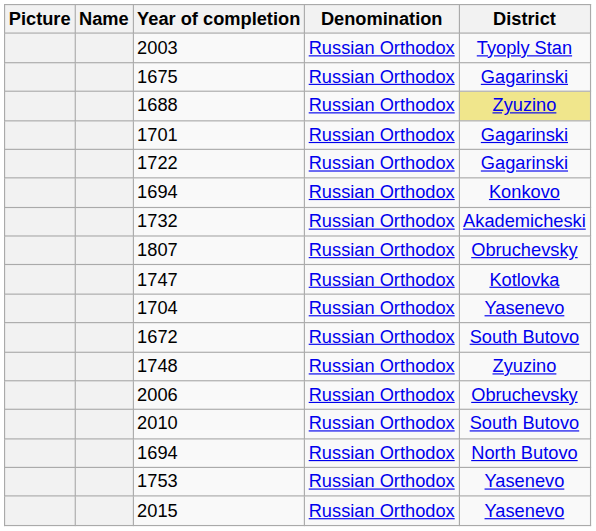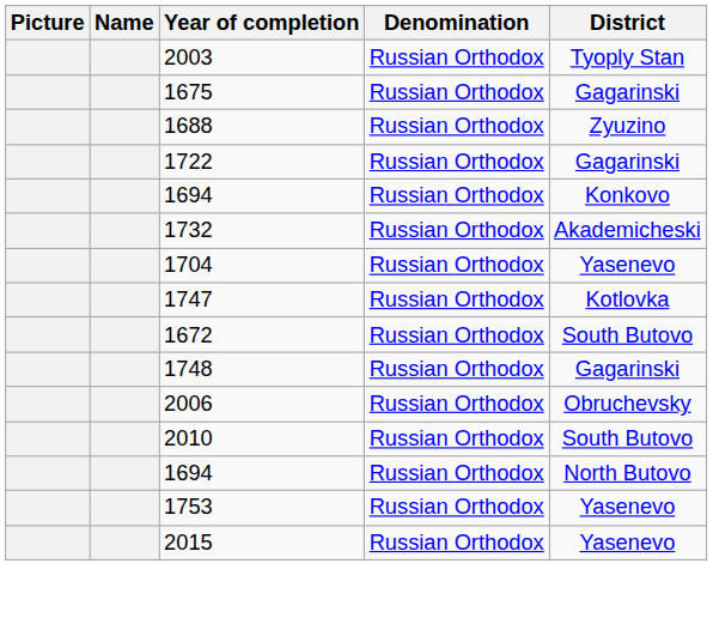1688 | District: khaki background -> no background
- row: 1701 | Russian Orthodox | Gagarinski
- row: 1807 | Russian Orthodox | Obruchevsky
rows swapped: 1704 <-> 1747
1748 | District: Zyuzino -> Gagarinski
